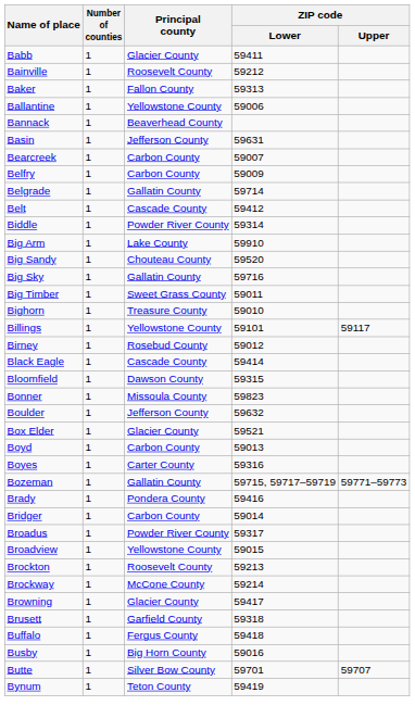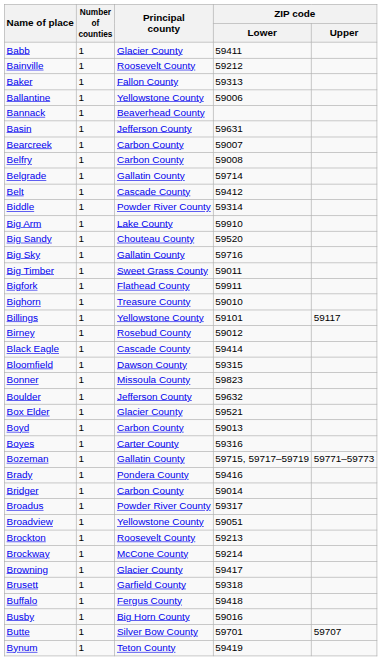Belfry | ZIP code / Lower: 59009 -> 59008
+ row: Bigfork | 1 | Flathead County | 59911
Broadview | ZIP code / Lower: 59015 -> 59051
